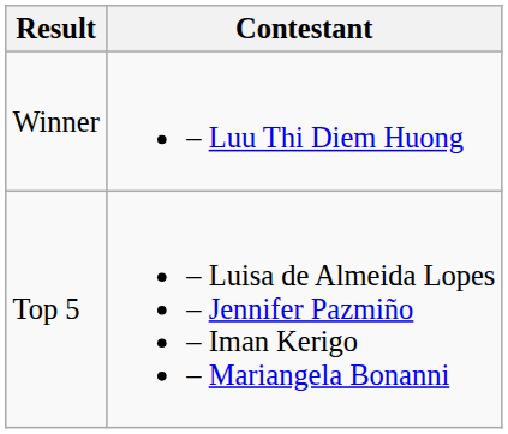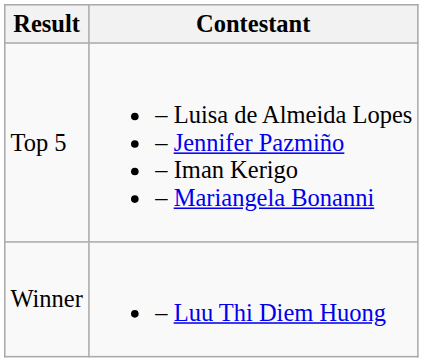rows swapped: Winner <-> Top 5
